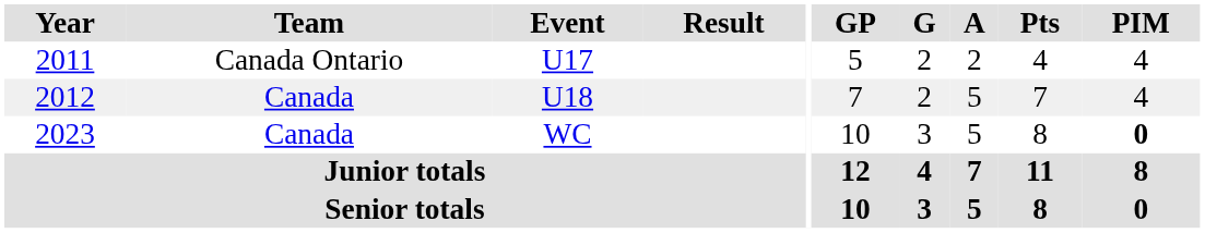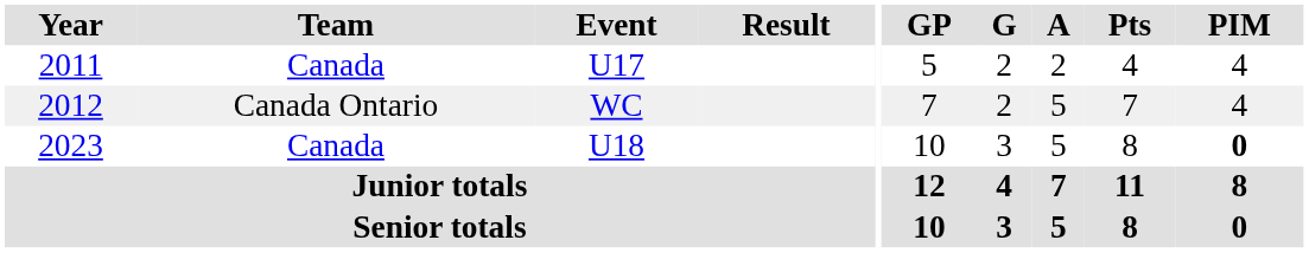2011 | Team: Canada Ontario -> Canada
2012 | Team: Canada -> Canada Ontario
2012 | Event: U18 -> WC
2023 | Event: WC -> U18
